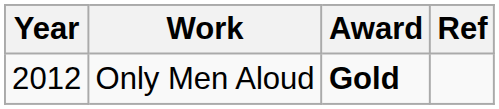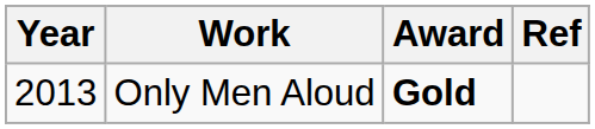Only Men Aloud | Year: 2012 -> 2013
